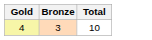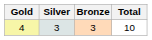+ column: Silver | 3
